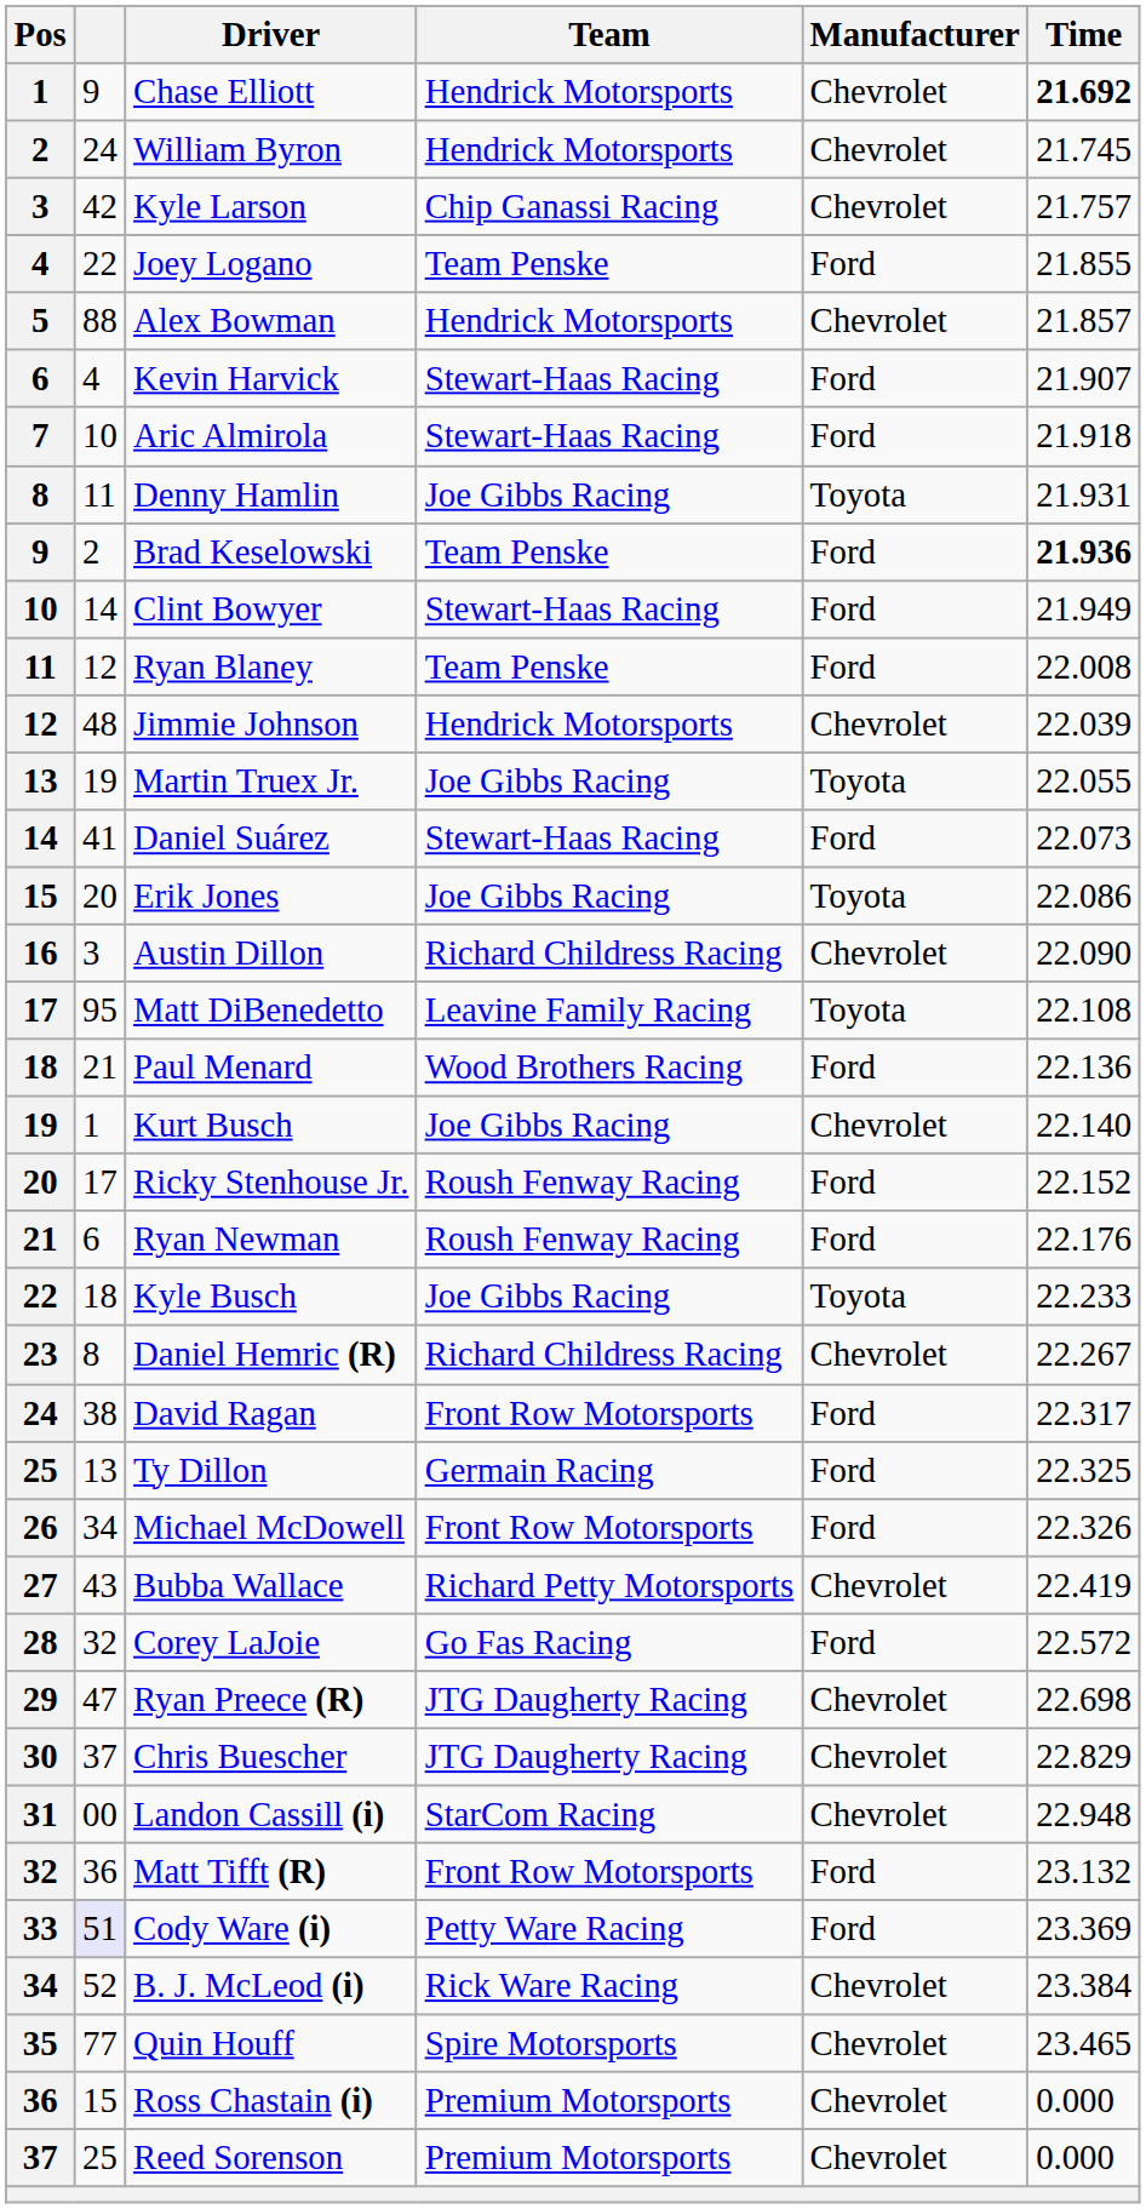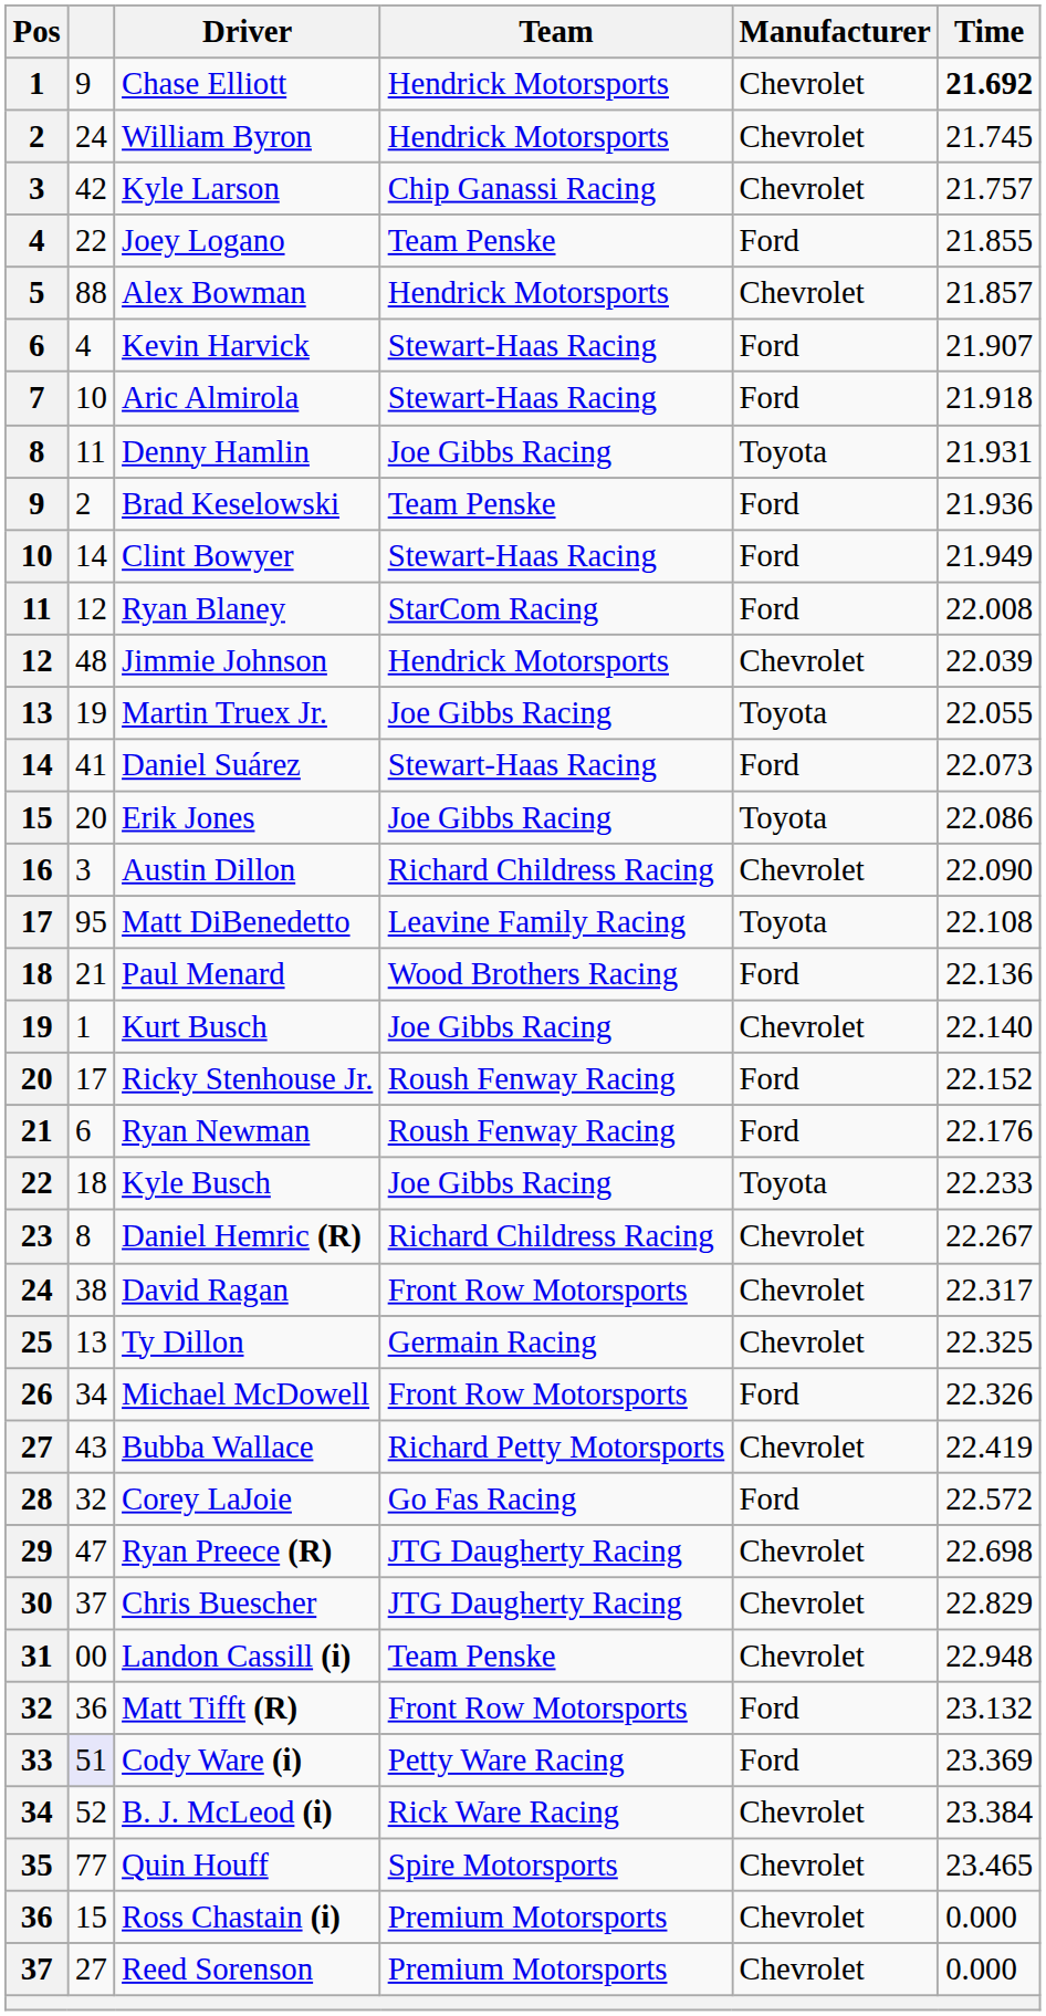Brad Keselowski | Time: bold -> normal
Ryan Blaney | Team: Team Penske -> StarCom Racing
David Ragan | Manufacturer: Ford -> Chevrolet
Ty Dillon | Manufacturer: Ford -> Chevrolet
Landon Cassill (i) | Team: StarCom Racing -> Team Penske
Reed Sorenson | column 2: 25 -> 27
